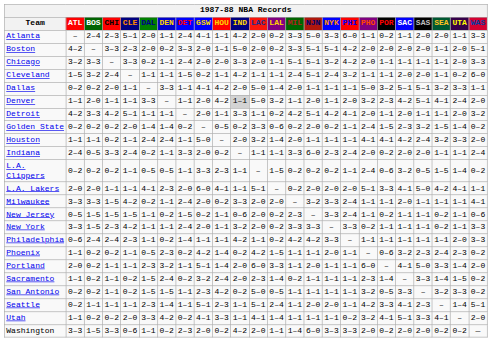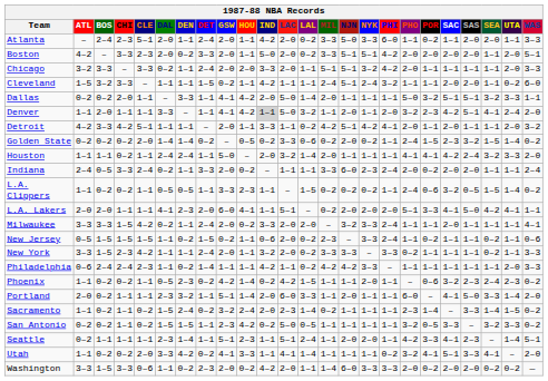Atlanta | GSW: 4–1 -> 2–0
Cleveland | CHI: 2–4 -> 3–3
Denver | GSW: 2–0 -> 4–1
L.A. Clippers | ATL: 0–2 -> 1–1
